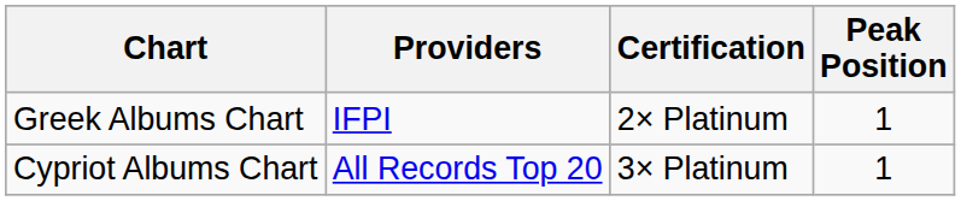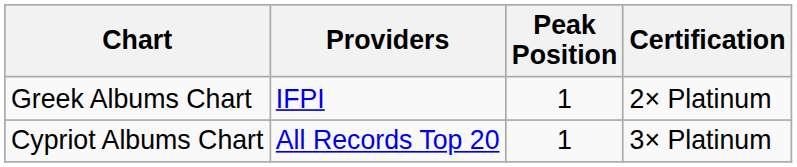columns swapped: Peak Position <-> Certification
